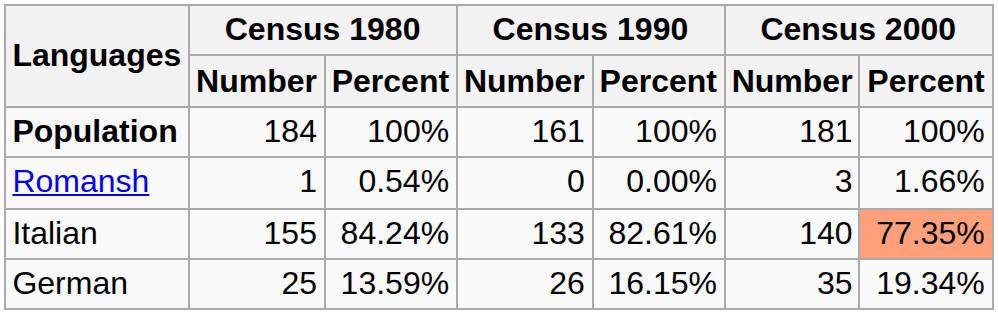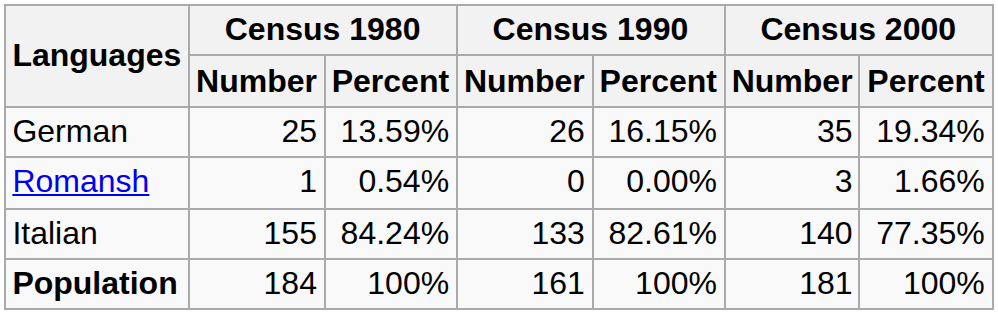rows swapped: German <-> Population
Italian | Census 2000 / Percent: lightsalmon background -> no background
